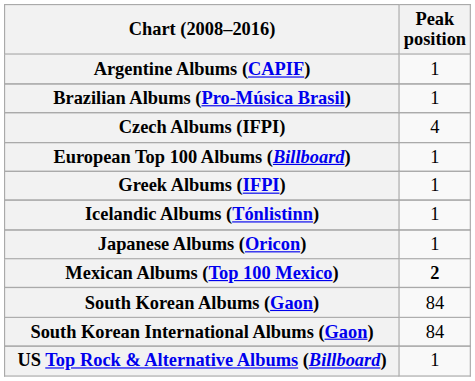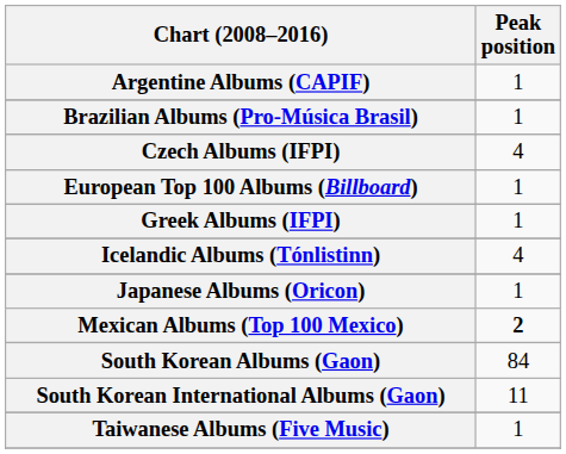Icelandic Albums (Tónlistinn) | Peak position: 1 -> 4
South Korean International Albums (Gaon) | Peak position: 84 -> 11
+ row: Taiwanese Albums (Five Music) | 1
- row: US Top Rock & Alternative Albums (Billboard) | 1
